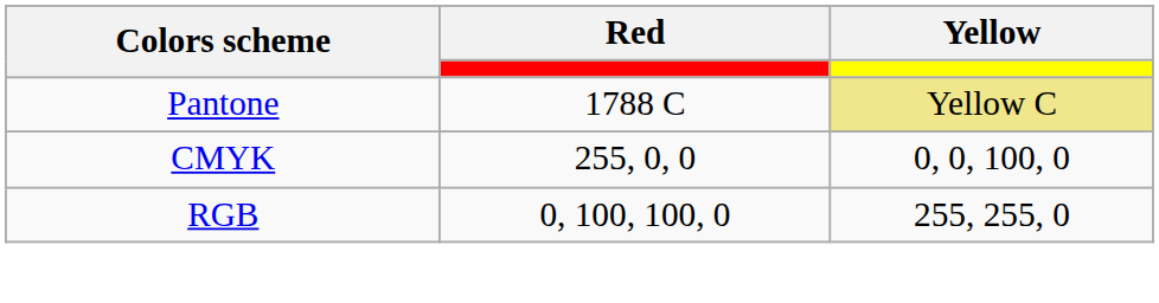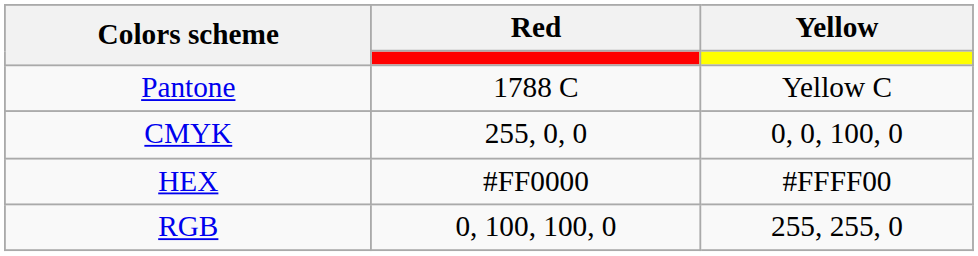Pantone | Yellow: khaki background -> no background
+ row: HEX | #FF0000 | #FFFF00
